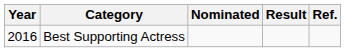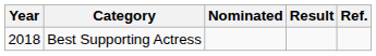Best Supporting Actress | Year: 2016 -> 2018
